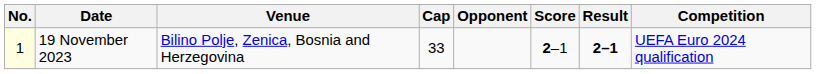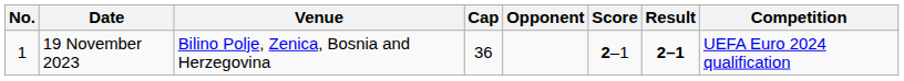19 November 2023 | No.: lightyellow background -> no background
19 November 2023 | Cap: 33 -> 36
